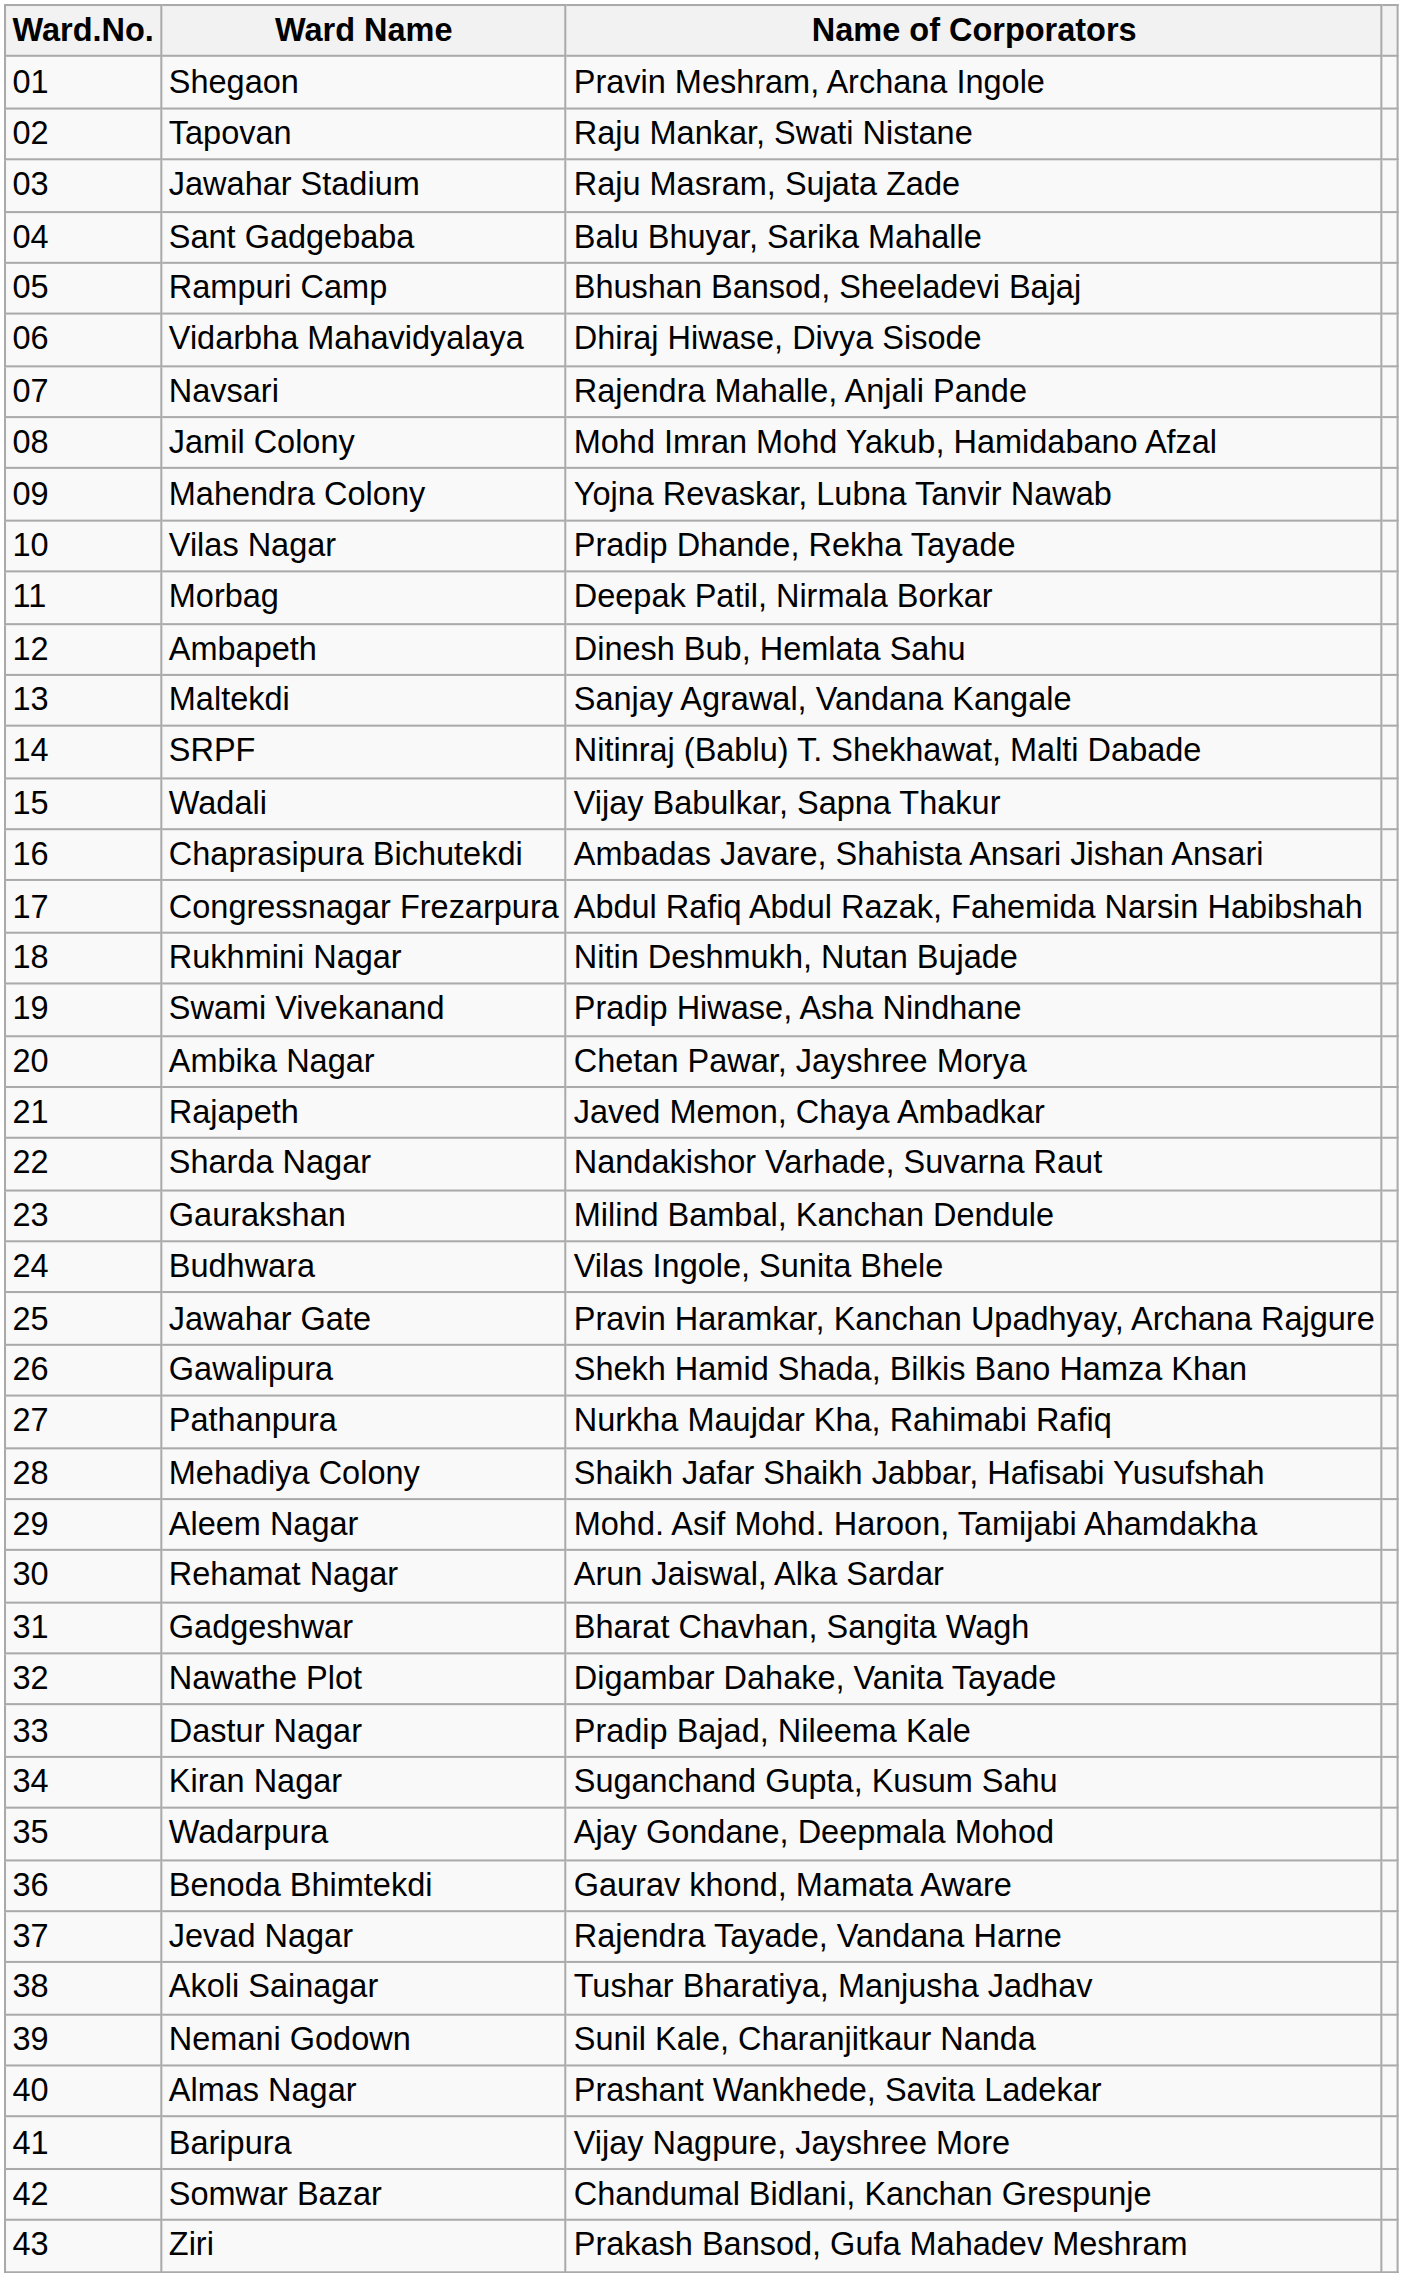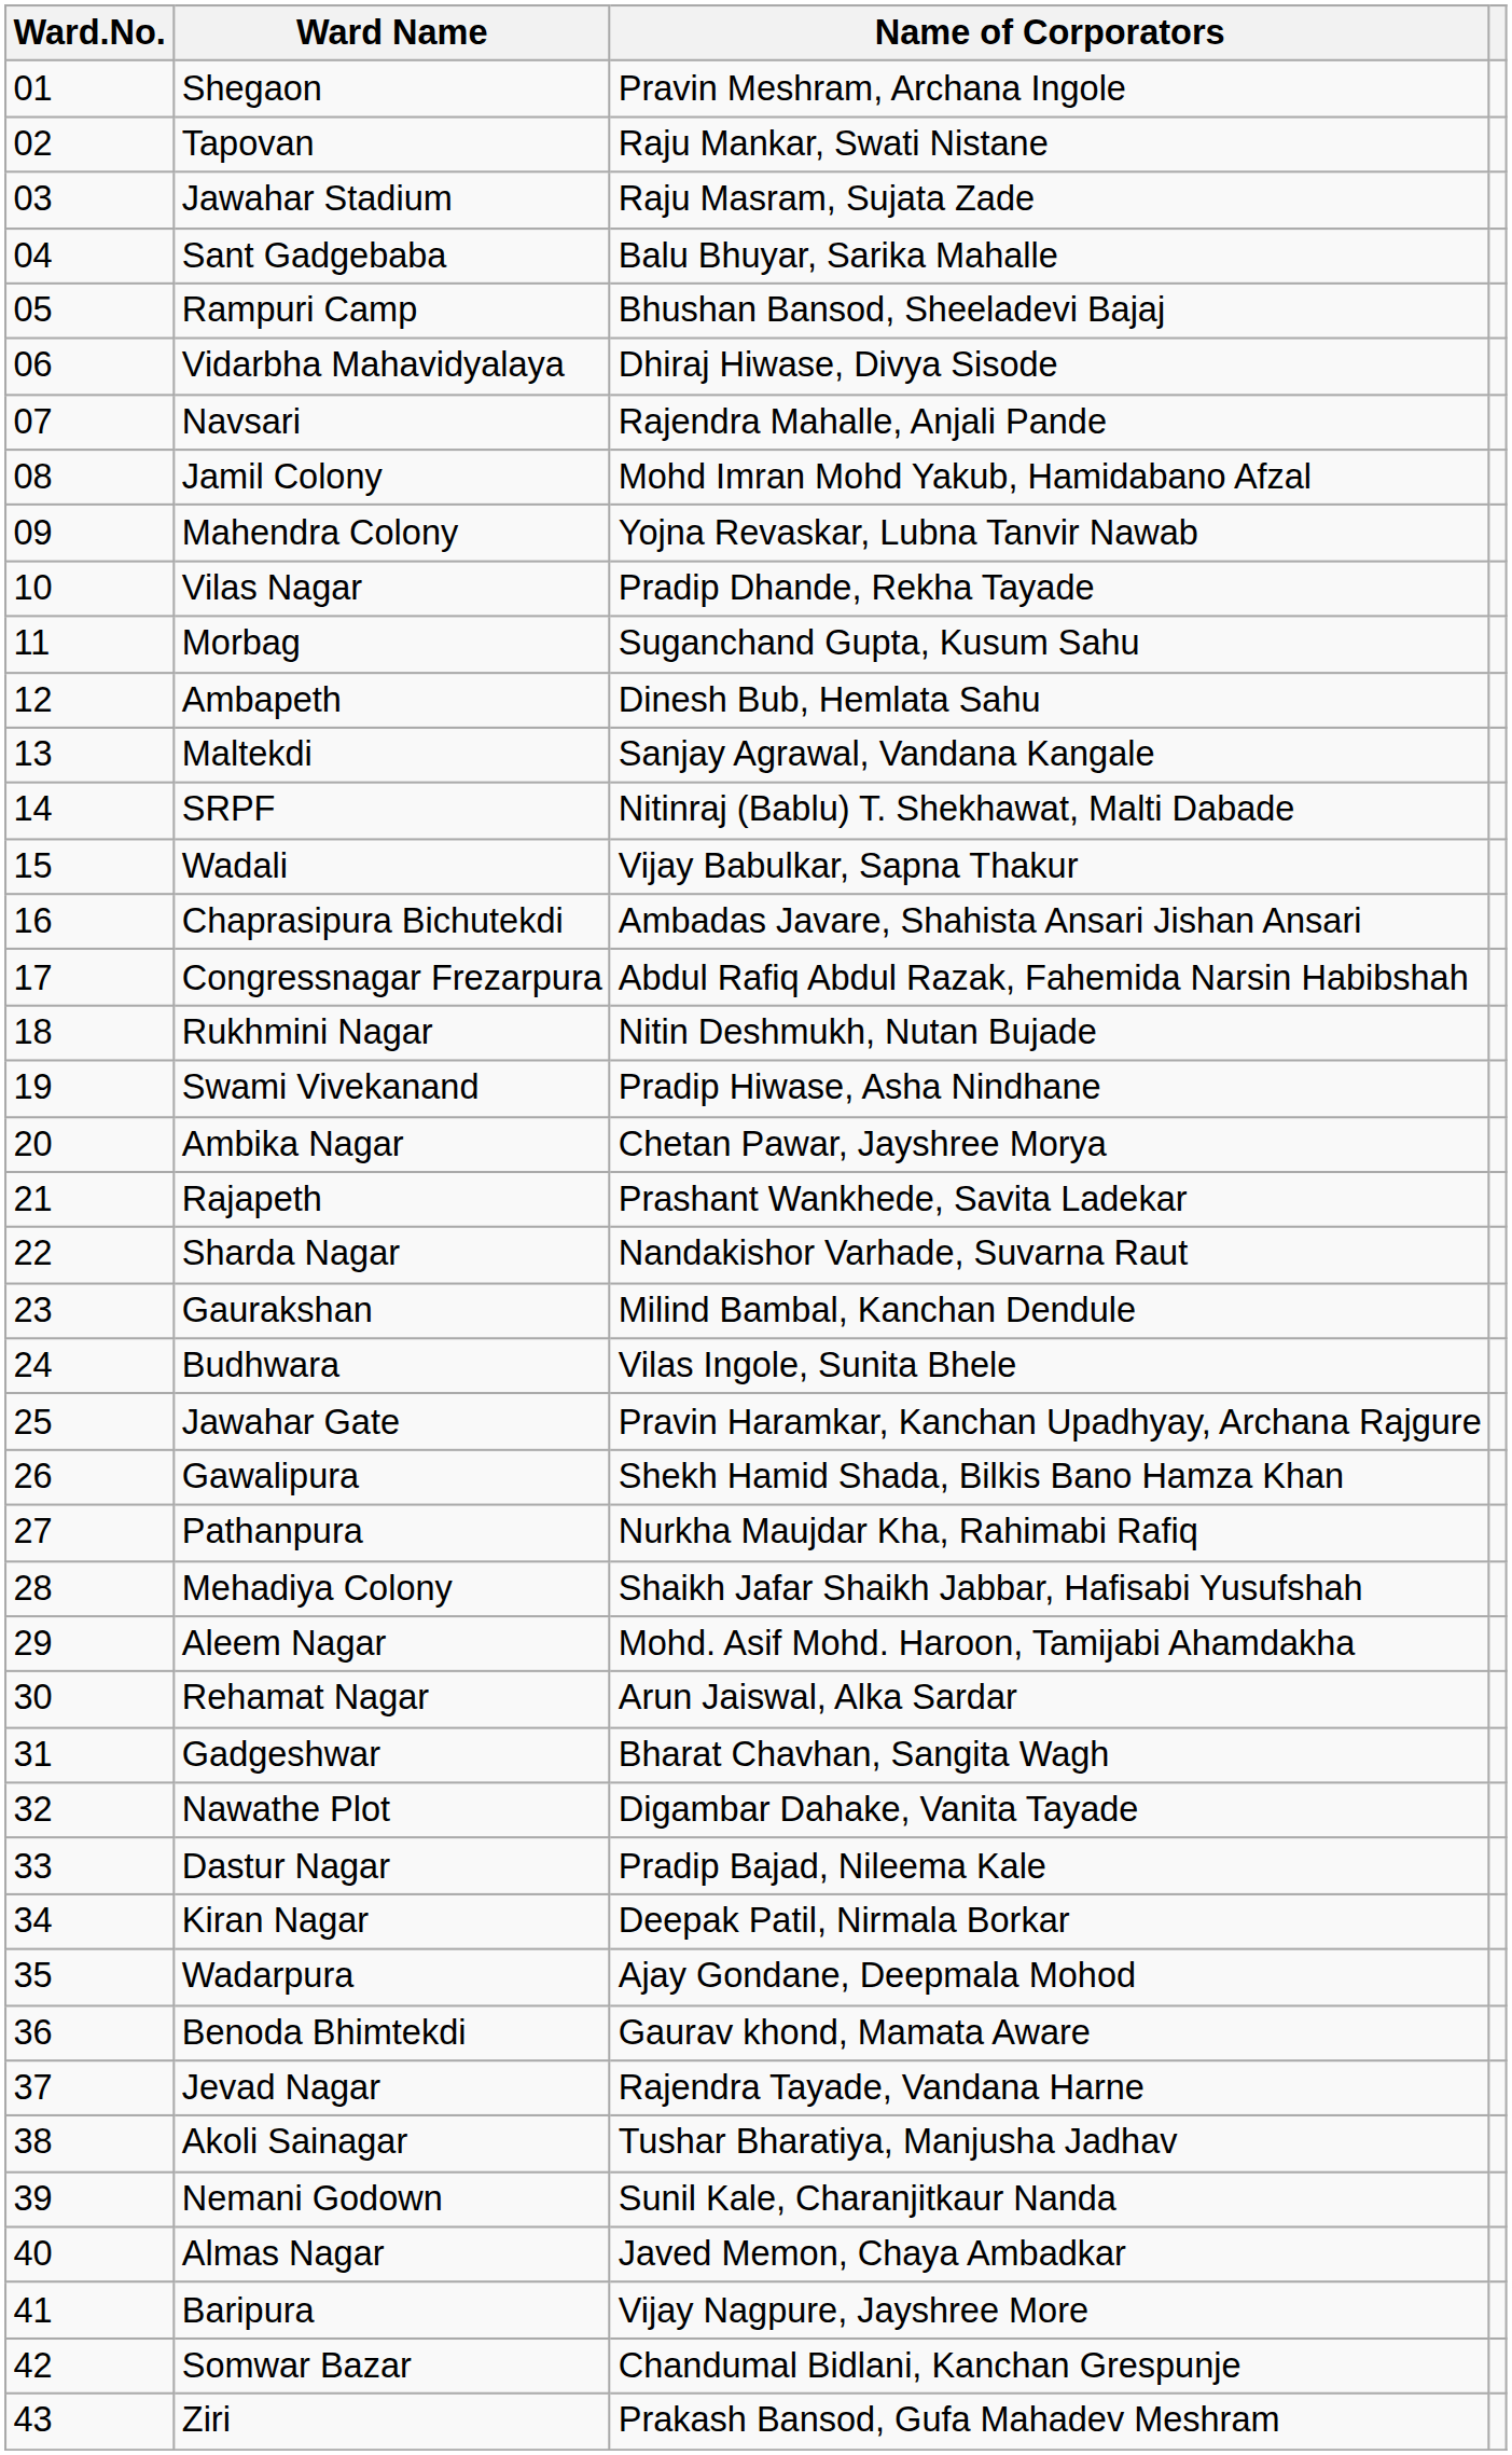Morbag | Name of Corporators: Deepak Patil, Nirmala Borkar -> Suganchand Gupta, Kusum Sahu
Rajapeth | Name of Corporators: Javed Memon, Chaya Ambadkar -> Prashant Wankhede, Savita Ladekar
Kiran Nagar | Name of Corporators: Suganchand Gupta, Kusum Sahu -> Deepak Patil, Nirmala Borkar
Almas Nagar | Name of Corporators: Prashant Wankhede, Savita Ladekar -> Javed Memon, Chaya Ambadkar
